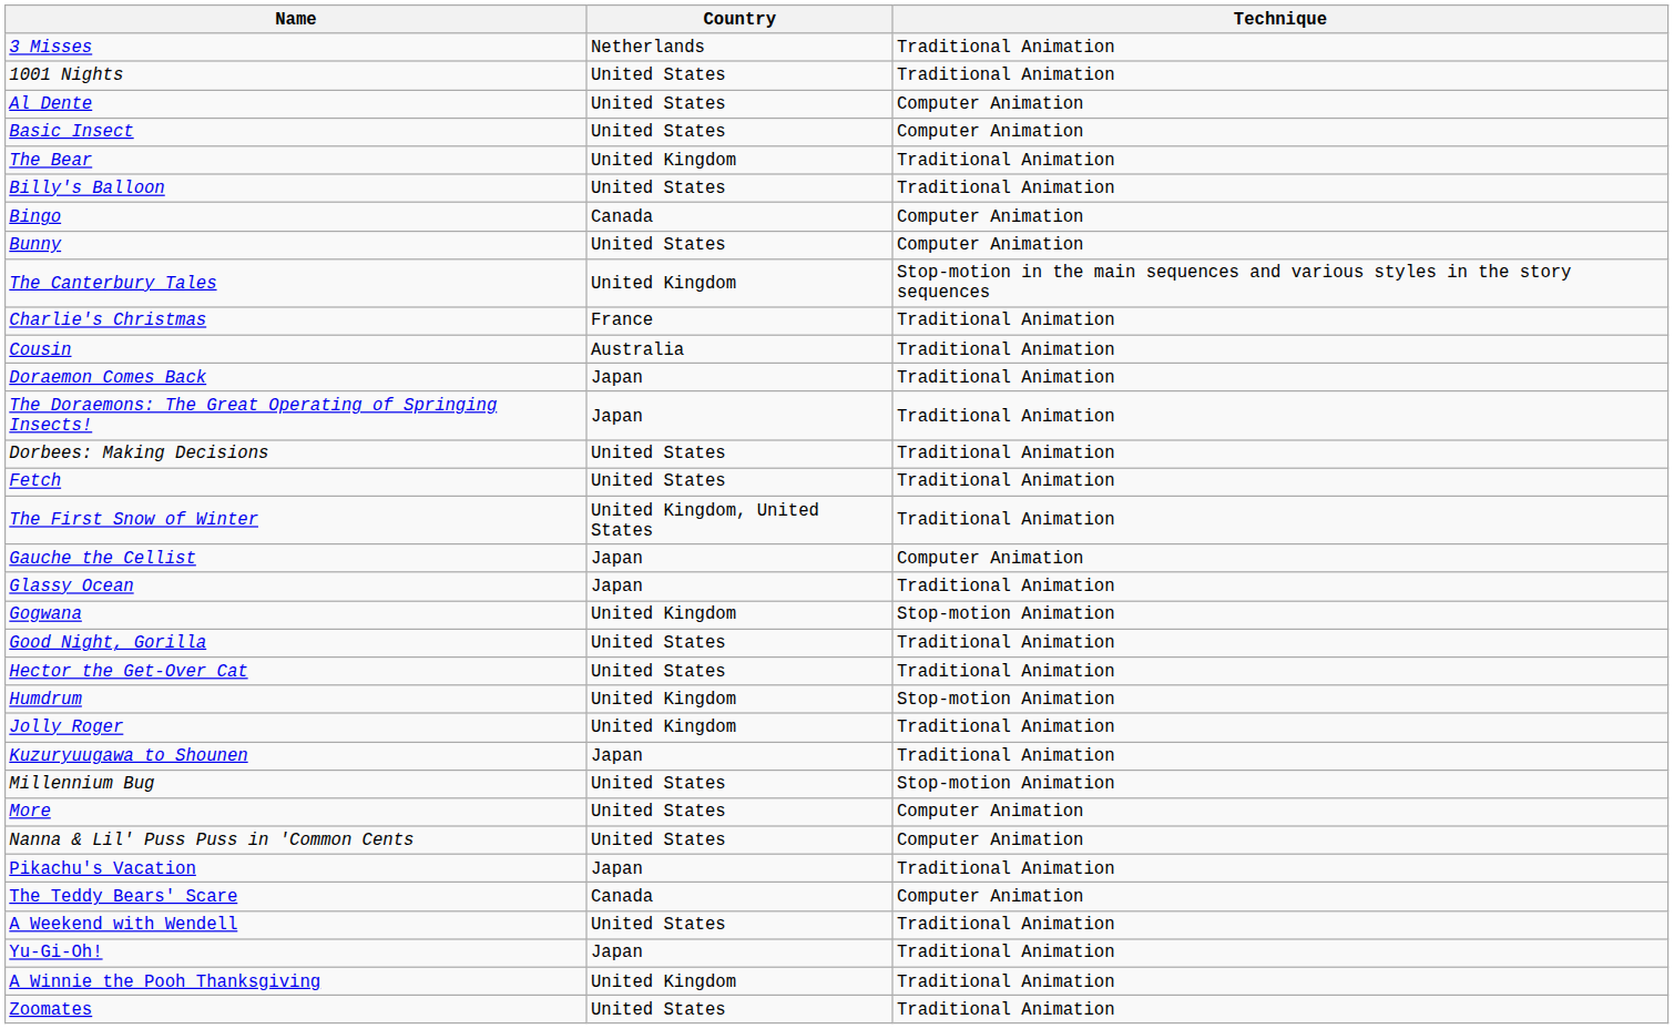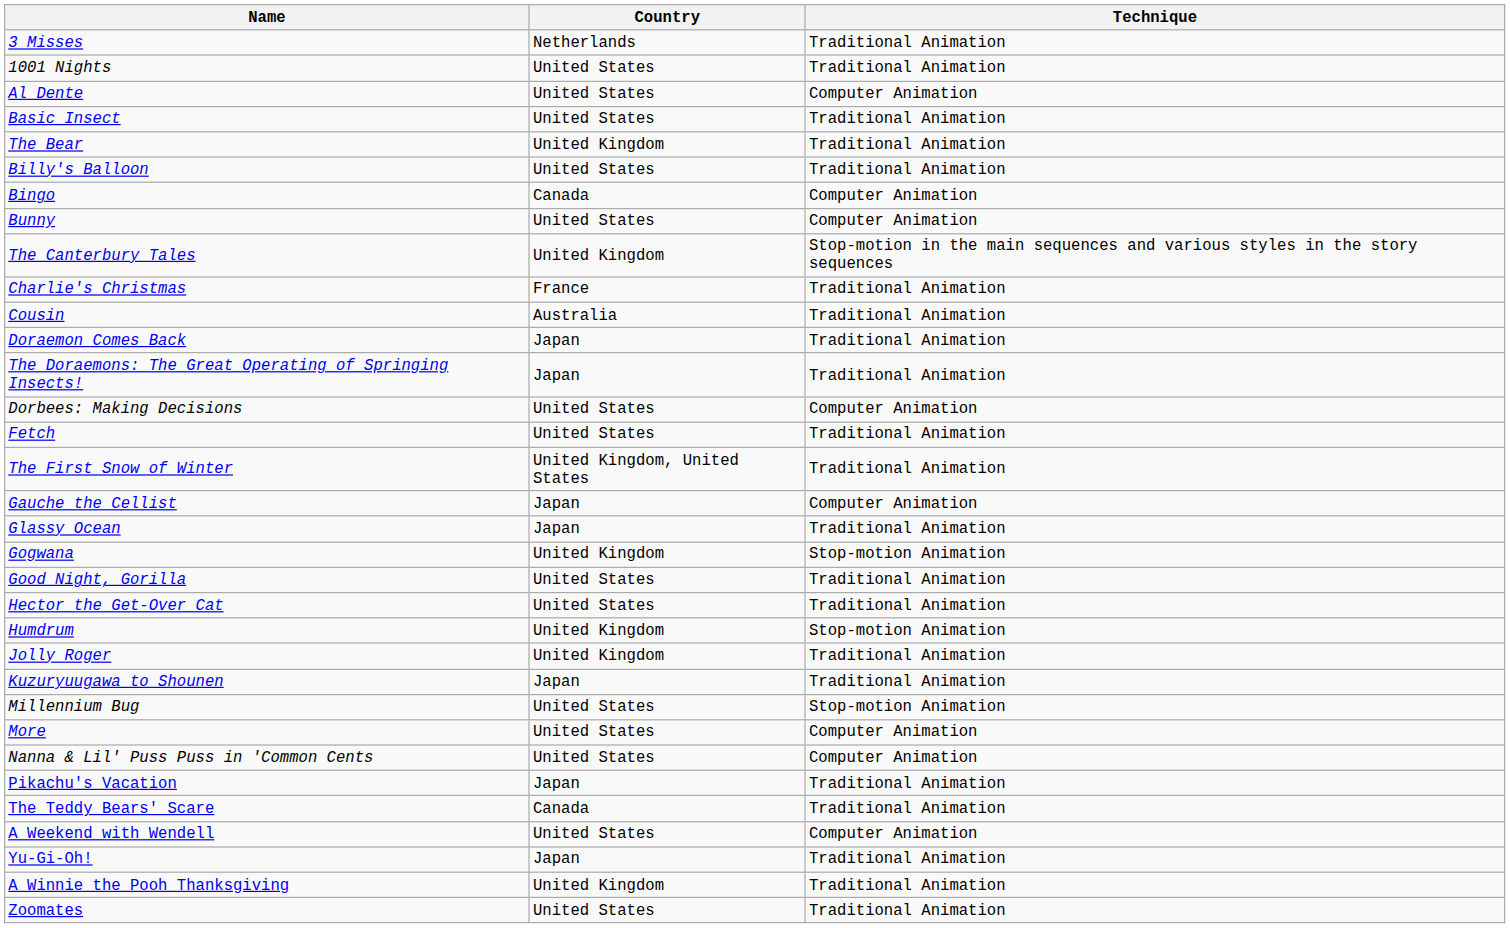Basic Insect | Technique: Computer Animation -> Traditional Animation
Dorbees: Making Decisions | Technique: Traditional Animation -> Computer Animation
The Teddy Bears' Scare | Technique: Computer Animation -> Traditional Animation
A Weekend with Wendell | Technique: Traditional Animation -> Computer Animation
